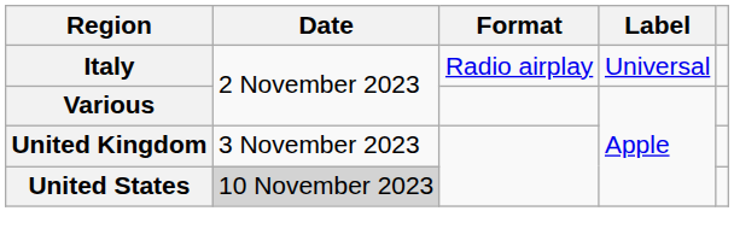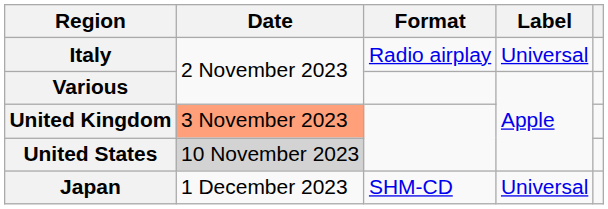United Kingdom | Date: no background -> lightsalmon background
+ row: Japan | 1 December 2023 | SHM-CD | Universal
